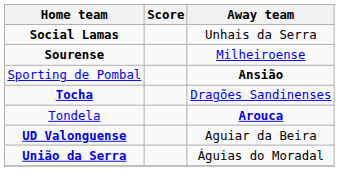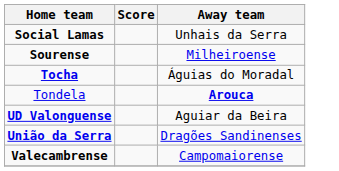- row: Sporting de Pombal | Ansião
Tocha | Away team: Dragões Sandinenses -> Águias do Moradal
União da Serra | Away team: Águias do Moradal -> Dragões Sandinenses
+ row: Valecambrense | Campomaiorense
